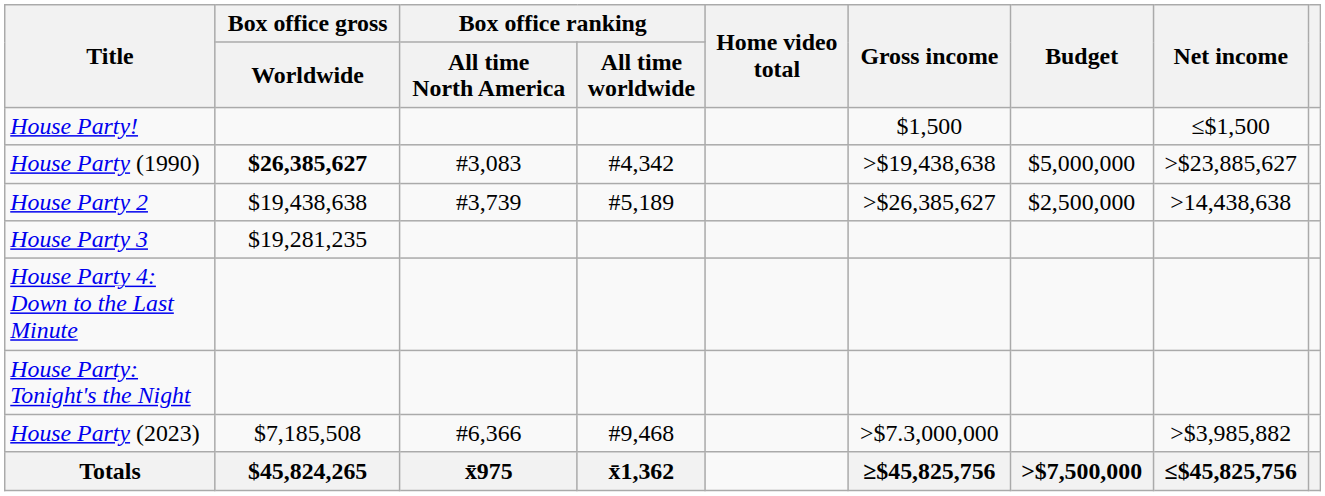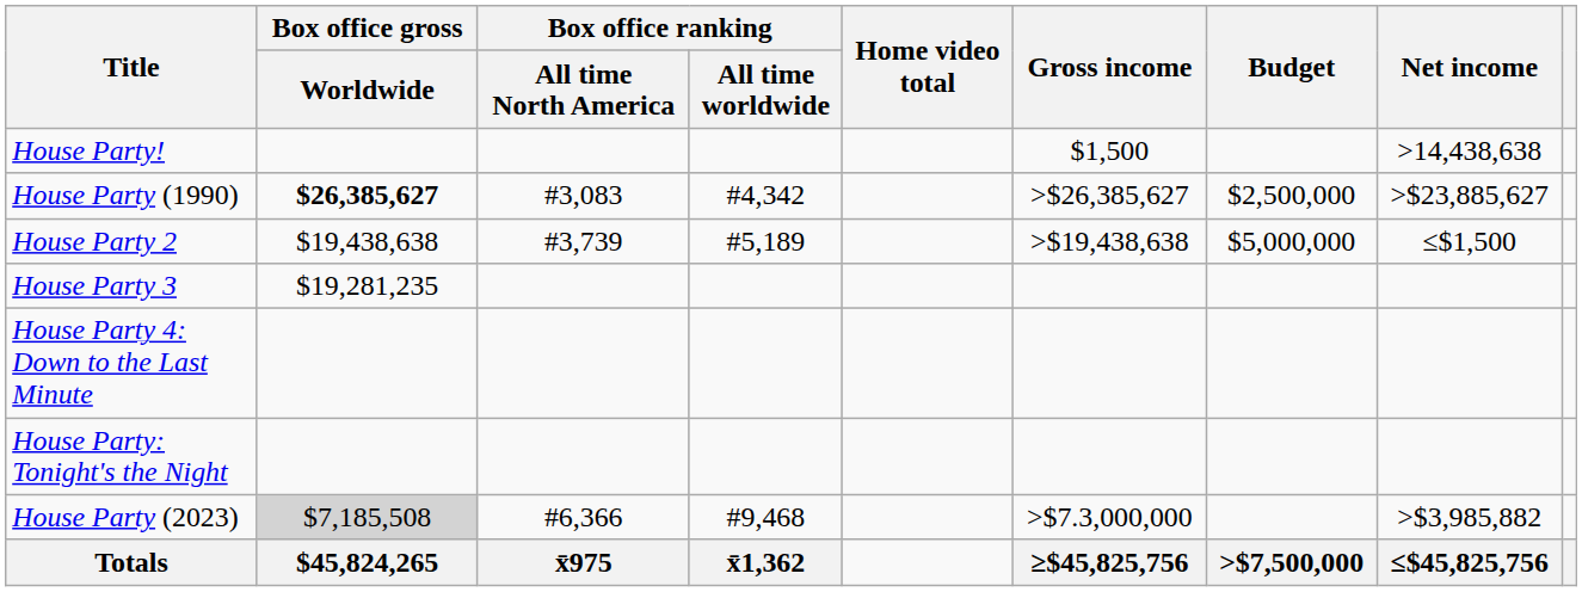House Party! | Net income: ≤$1,500 -> >14,438,638
House Party (1990) | Gross income: >$19,438,638 -> >$26,385,627
House Party (1990) | Budget: $5,000,000 -> $2,500,000
House Party 2 | Gross income: >$26,385,627 -> >$19,438,638
House Party 2 | Budget: $2,500,000 -> $5,000,000
House Party 2 | Net income: >14,438,638 -> ≤$1,500
House Party (2023) | Box office gross / Worldwide: no background -> lightgrey background
